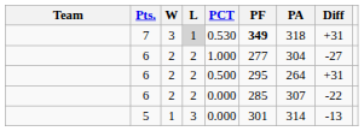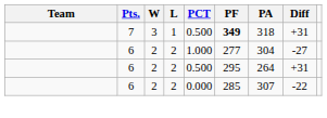7 | L: lightgrey background -> no background
7 | PCT: 0.530 -> 0.500
- row: 5 | 1 | 3 | 0.000 | 301 | 314 | -13
